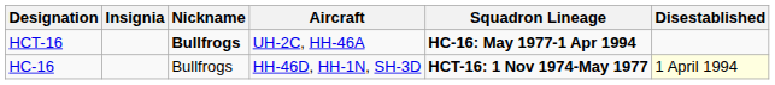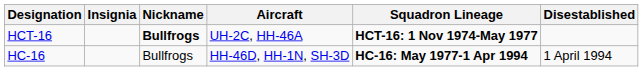HCT-16 | Squadron Lineage: HC-16: May 1977-1 Apr 1994 -> HCT-16: 1 Nov 1974-May 1977
HC-16 | Squadron Lineage: HCT-16: 1 Nov 1974-May 1977 -> HC-16: May 1977-1 Apr 1994
HC-16 | Disestablished: lightyellow background -> no background
